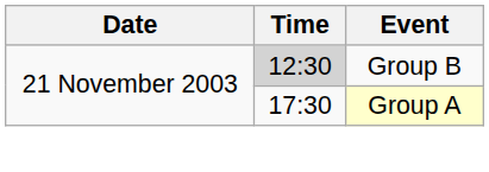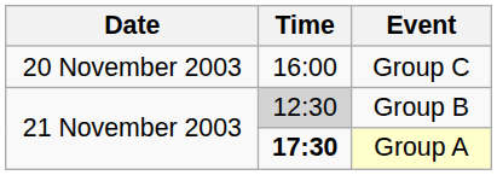+ row: 20 November 2003 | 16:00 | Group C
Group A | Time: normal -> bold
